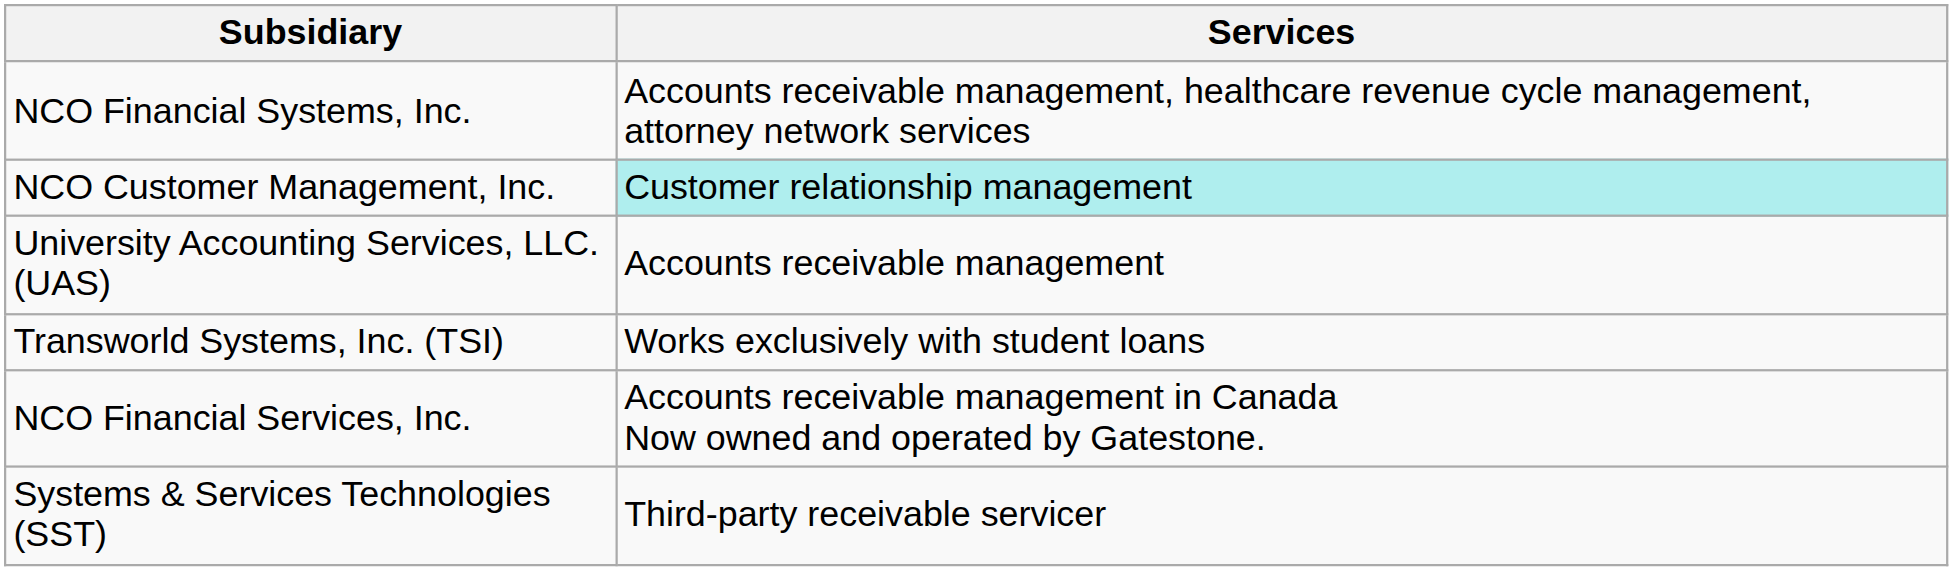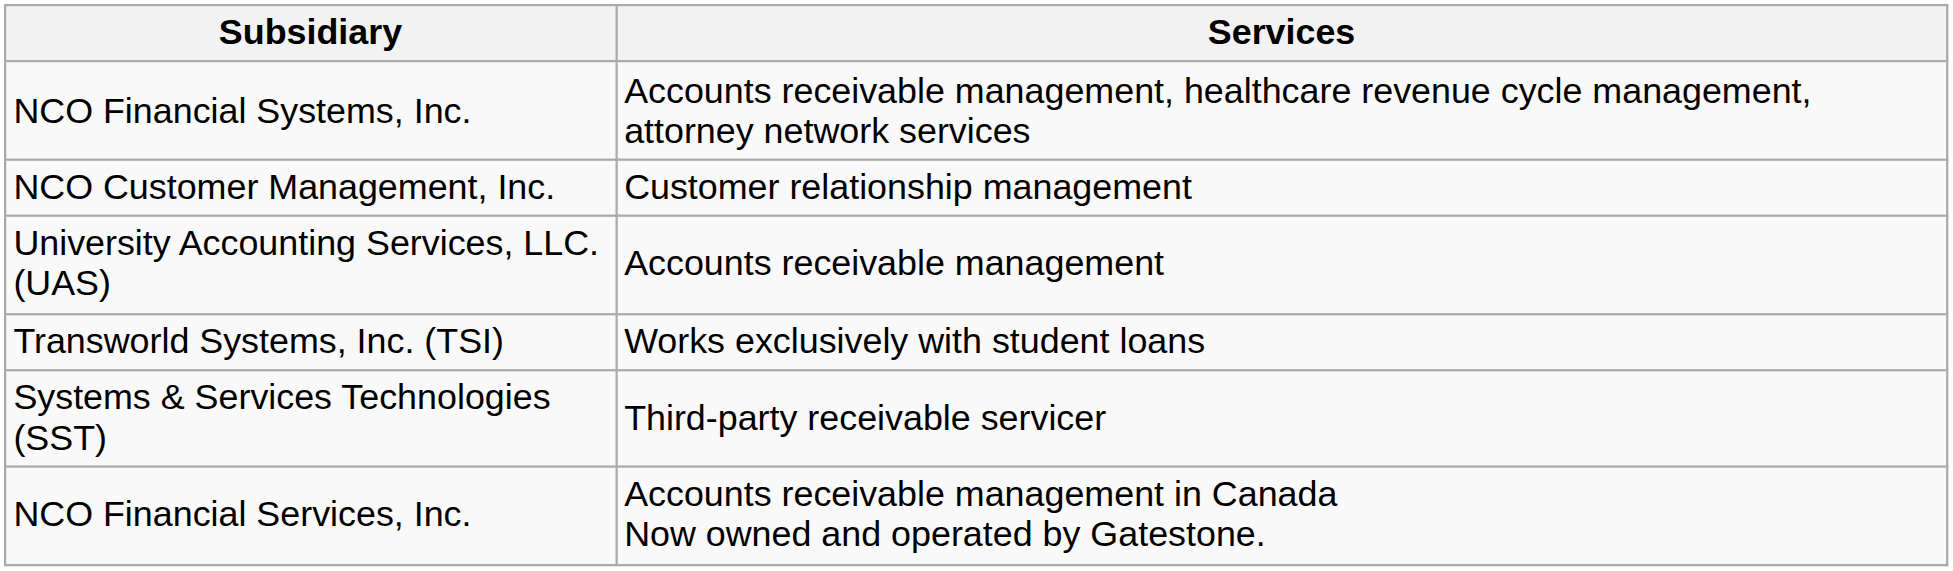NCO Customer Management, Inc. | Services: paleturquoise background -> no background
rows swapped: Systems & Services Technologies (SST) <-> NCO Financial Services, Inc.
